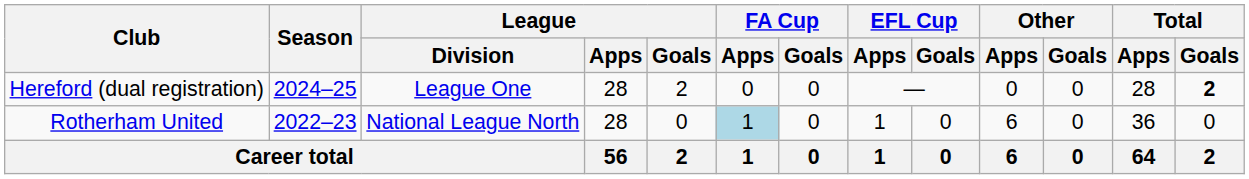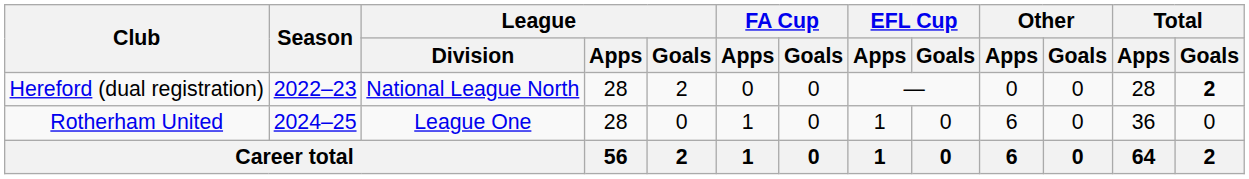Hereford (dual registration) | Season: 2024–25 -> 2022–23
Hereford (dual registration) | League / Division: League One -> National League North
Rotherham United | Season: 2022–23 -> 2024–25
Rotherham United | League / Division: National League North -> League One
Rotherham United | FA Cup / Apps: lightblue background -> no background
